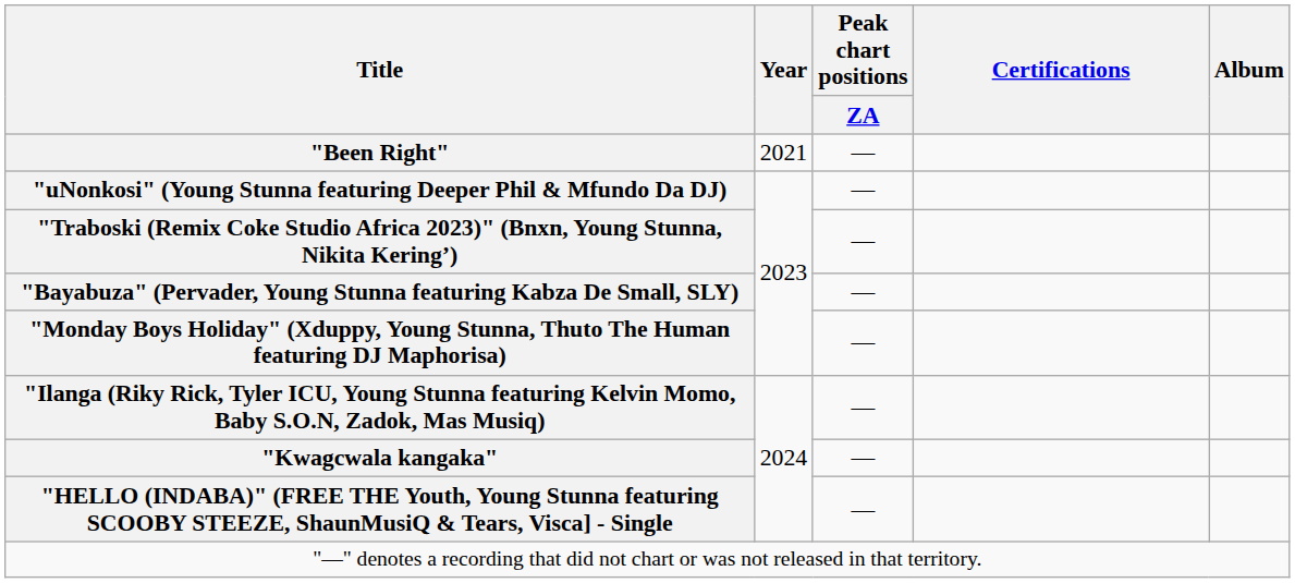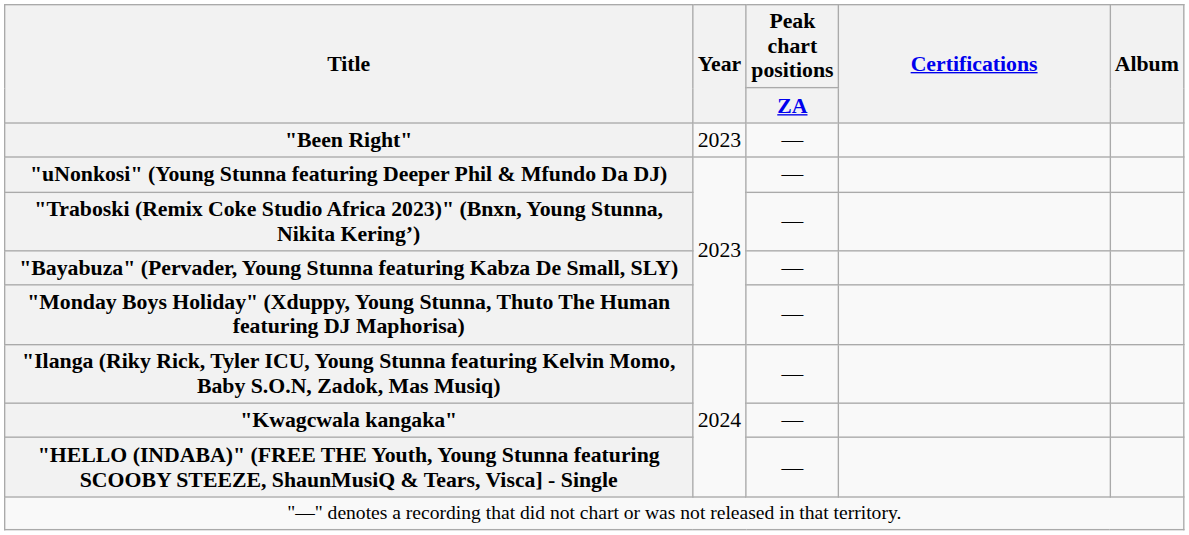"Been Right" | Year: 2021 -> 2023
